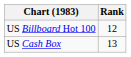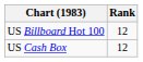US Cash Box | Rank: 13 -> 12
